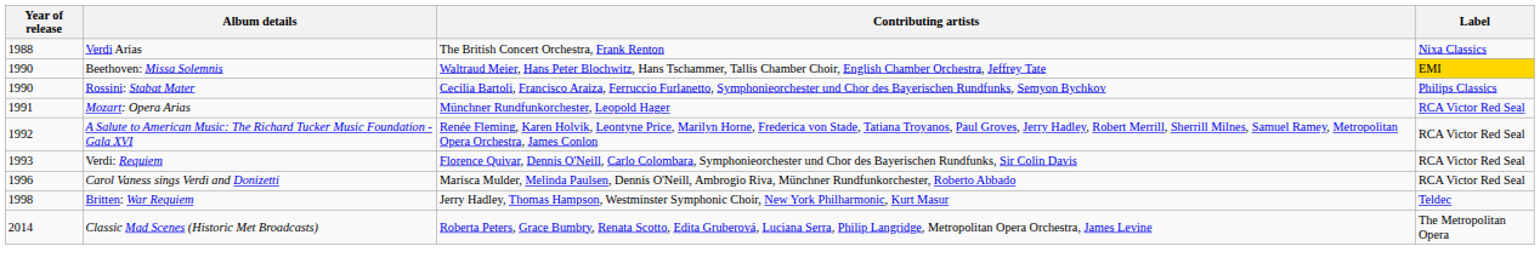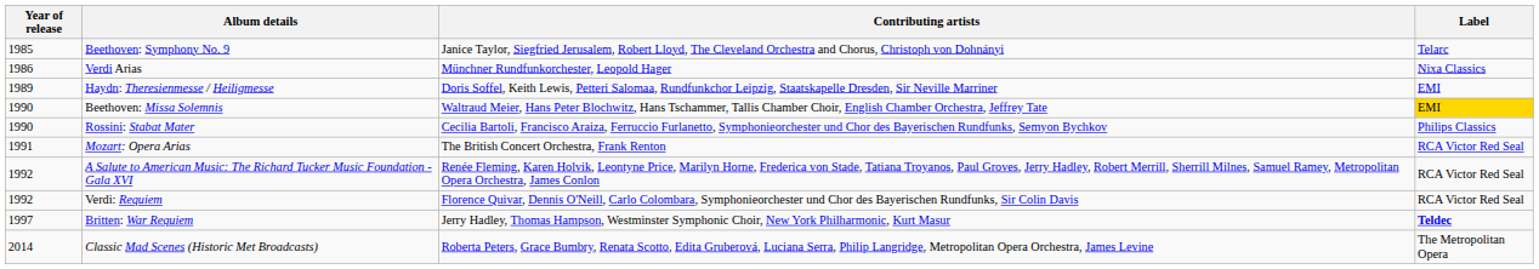+ row: 1985 | Beethoven: Symphony No. 9 | Janice Taylor, Siegfried Jerusalem, Robert Lloyd, The Cleveland Orchestra and Chorus, Christoph von Dohnányi | Telarc
Verdi Arias | Year of release: 1988 -> 1986
Verdi Arias | Contributing artists: The British Concert Orchestra, Frank Renton -> Münchner Rundfunkorchester, Leopold Hager
+ row: 1989 | Haydn: Theresienmesse / Heiligmesse | Doris Soffel, Keith Lewis, Petteri Salomaa, Rundfunkchor Leipzig, Staatskapelle Dresden, Sir Neville Marriner | EMI
Mozart: Opera Arias | Contributing artists: Münchner Rundfunkorchester, Leopold Hager -> The British Concert Orchestra, Frank Renton
Verdi: Requiem | Year of release: 1993 -> 1992
- row: 1996 | Carol Vaness sings Verdi and Donizetti | Marisca Mulder, Melinda Paulsen, Dennis O'Neill, Ambrogio Riva, Münchner Rundfunkorchester, Roberto Abbado | RCA Victor Red Seal
Britten: War Requiem | Year of release: 1998 -> 1997
Britten: War Requiem | Label: normal -> bold
